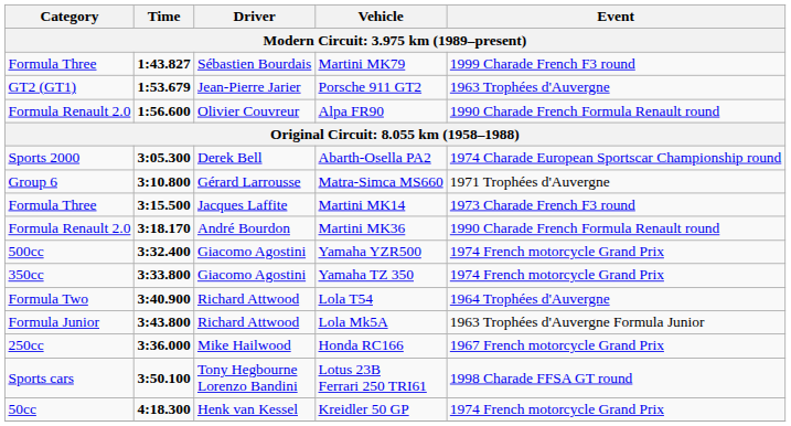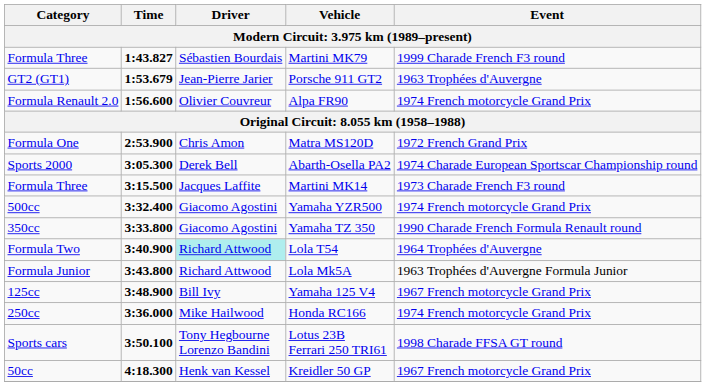Alpa FR90 | Event: 1990 Charade French Formula Renault round -> 1974 French motorcycle Grand Prix
+ row: Formula One | 2:53.900 | Chris Amon | Matra MS120D | 1972 French Grand Prix
- row: Group 6 | 3:10.800 | Gérard Larrousse | Matra-Simca MS660 | 1971 Trophées d'Auvergne
- row: Formula Renault 2.0 | 3:18.170 | André Bourdon | Martini MK36 | 1990 Charade French Formula Renault round
Yamaha TZ 350 | Event: 1974 French motorcycle Grand Prix -> 1990 Charade French Formula Renault round
Lola T54 | Driver: no background -> paleturquoise background
+ row: 125cc | 3:48.900 | Bill Ivy | Yamaha 125 V4 | 1967 French motorcycle Grand Prix
Honda RC166 | Event: 1967 French motorcycle Grand Prix -> 1974 French motorcycle Grand Prix
Kreidler 50 GP | Event: 1974 French motorcycle Grand Prix -> 1967 French motorcycle Grand Prix
